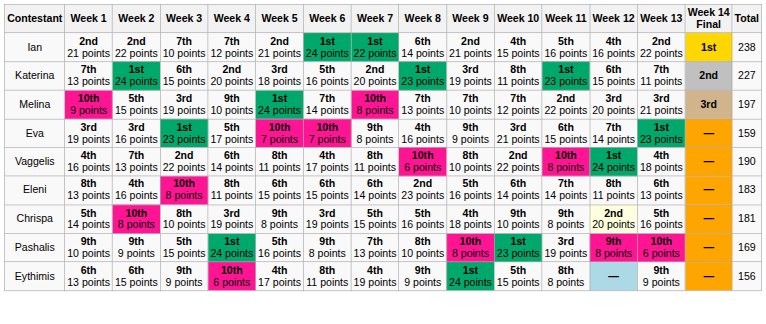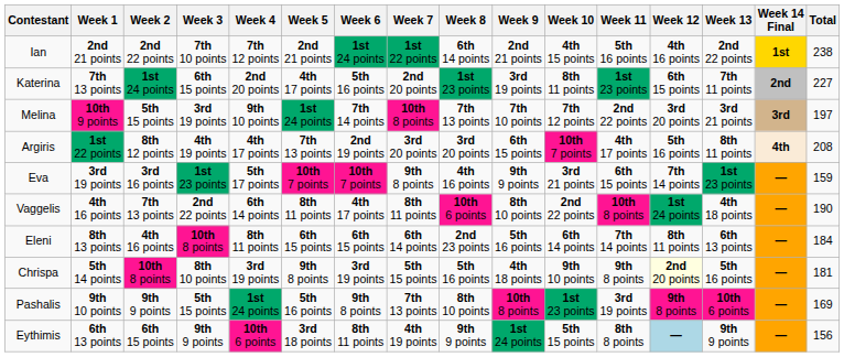Katerina | Week 5: 3rd 18 points -> 4th 17 points
+ row: Argiris | 1st 22 points | 8th 12 points | 4th 19 points | 4th 17 points | 7th 13 points | 2nd 19 points | 3rd 20 points | 3rd 20 points | 6th 15 points | 10th 7 points | 4th 17 points | 5th 16 points | 8th 11 points | 4th | 208
Eleni | Total: 183 -> 184
Eythimis | Week 5: 4th 17 points -> 3rd 18 points
